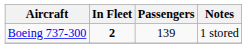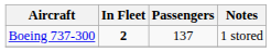Boeing 737-300 | Passengers: 139 -> 137
